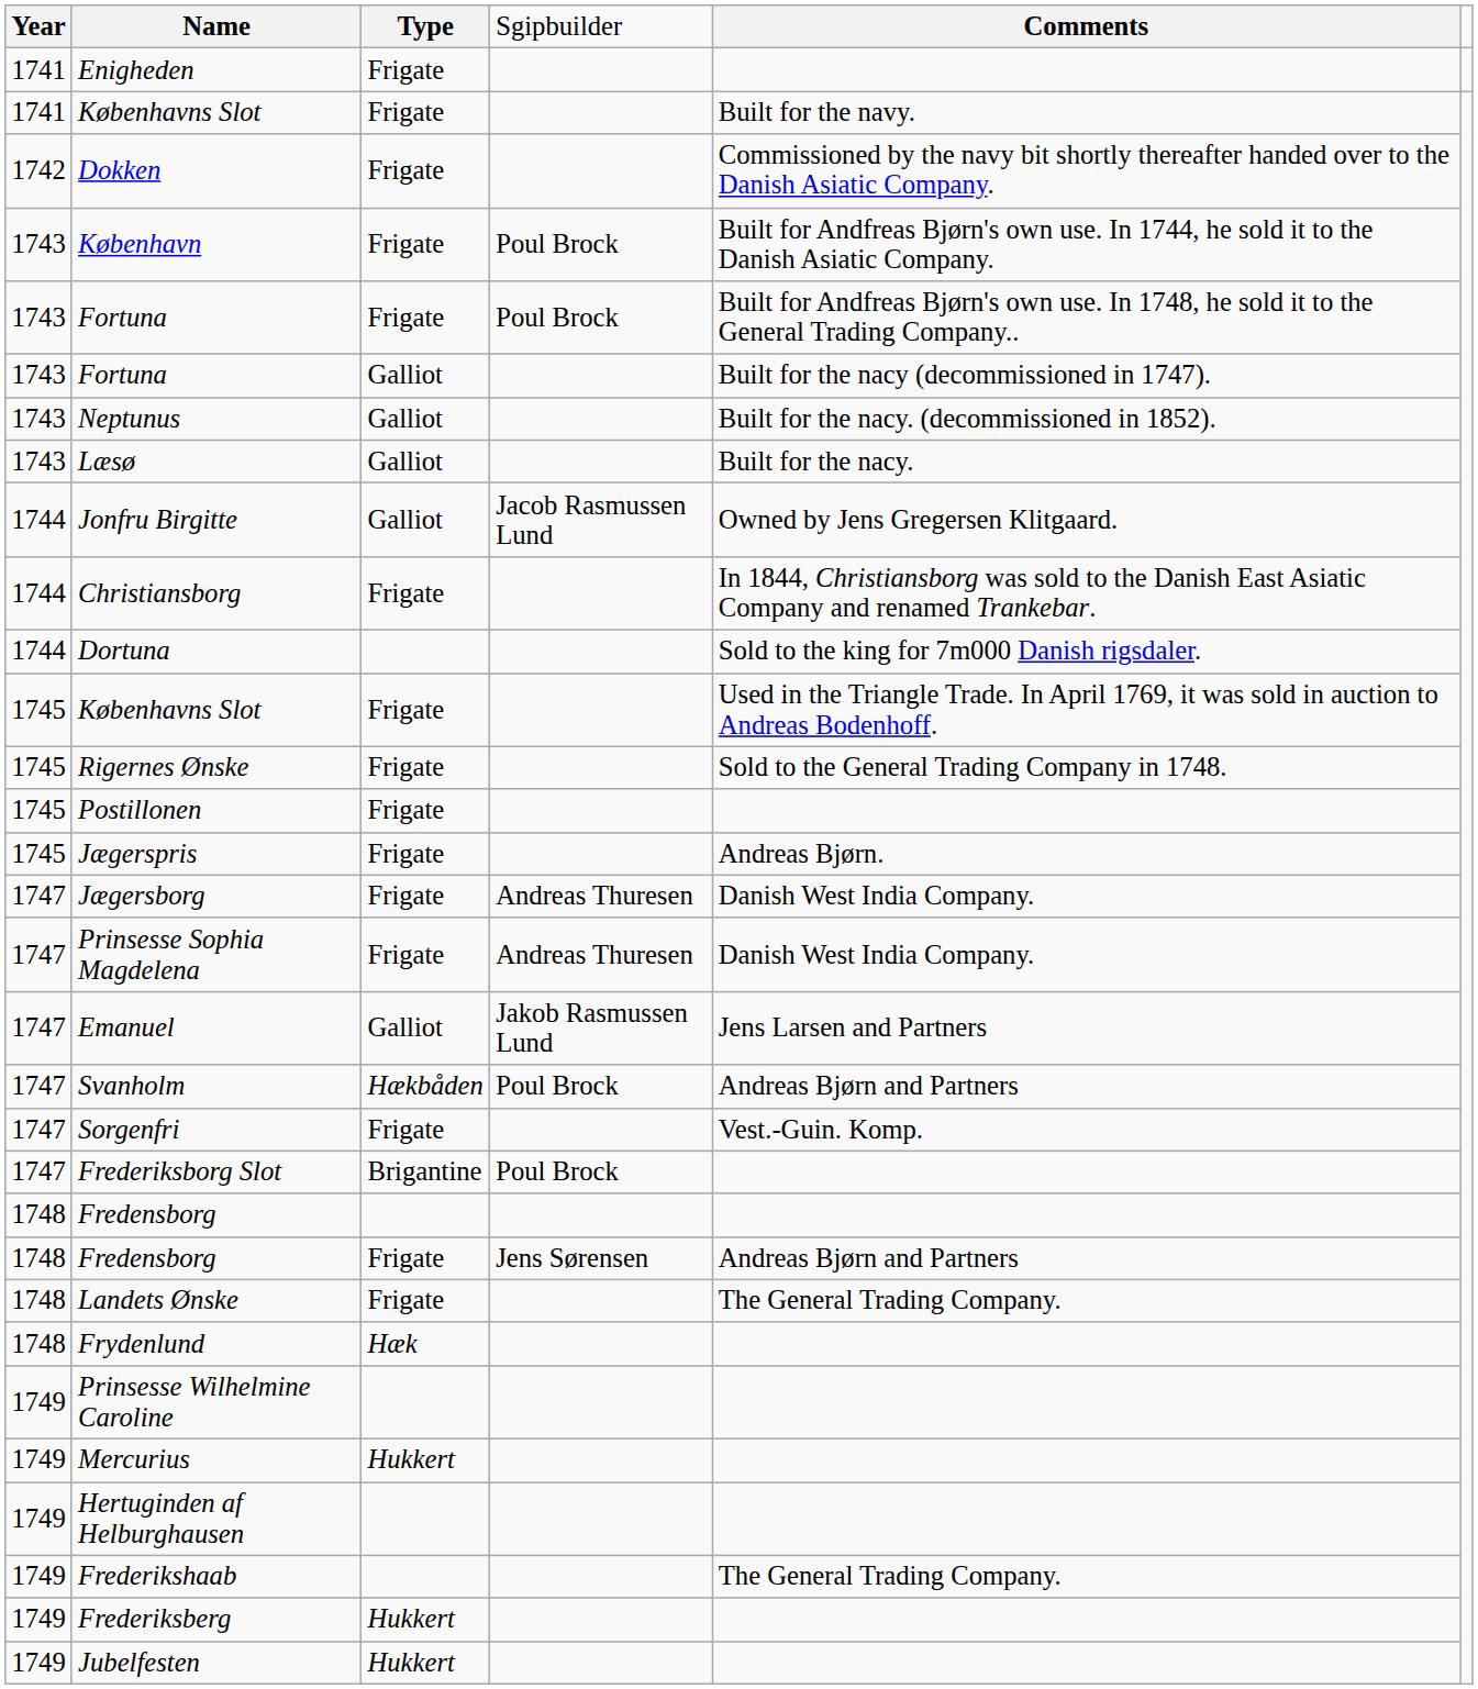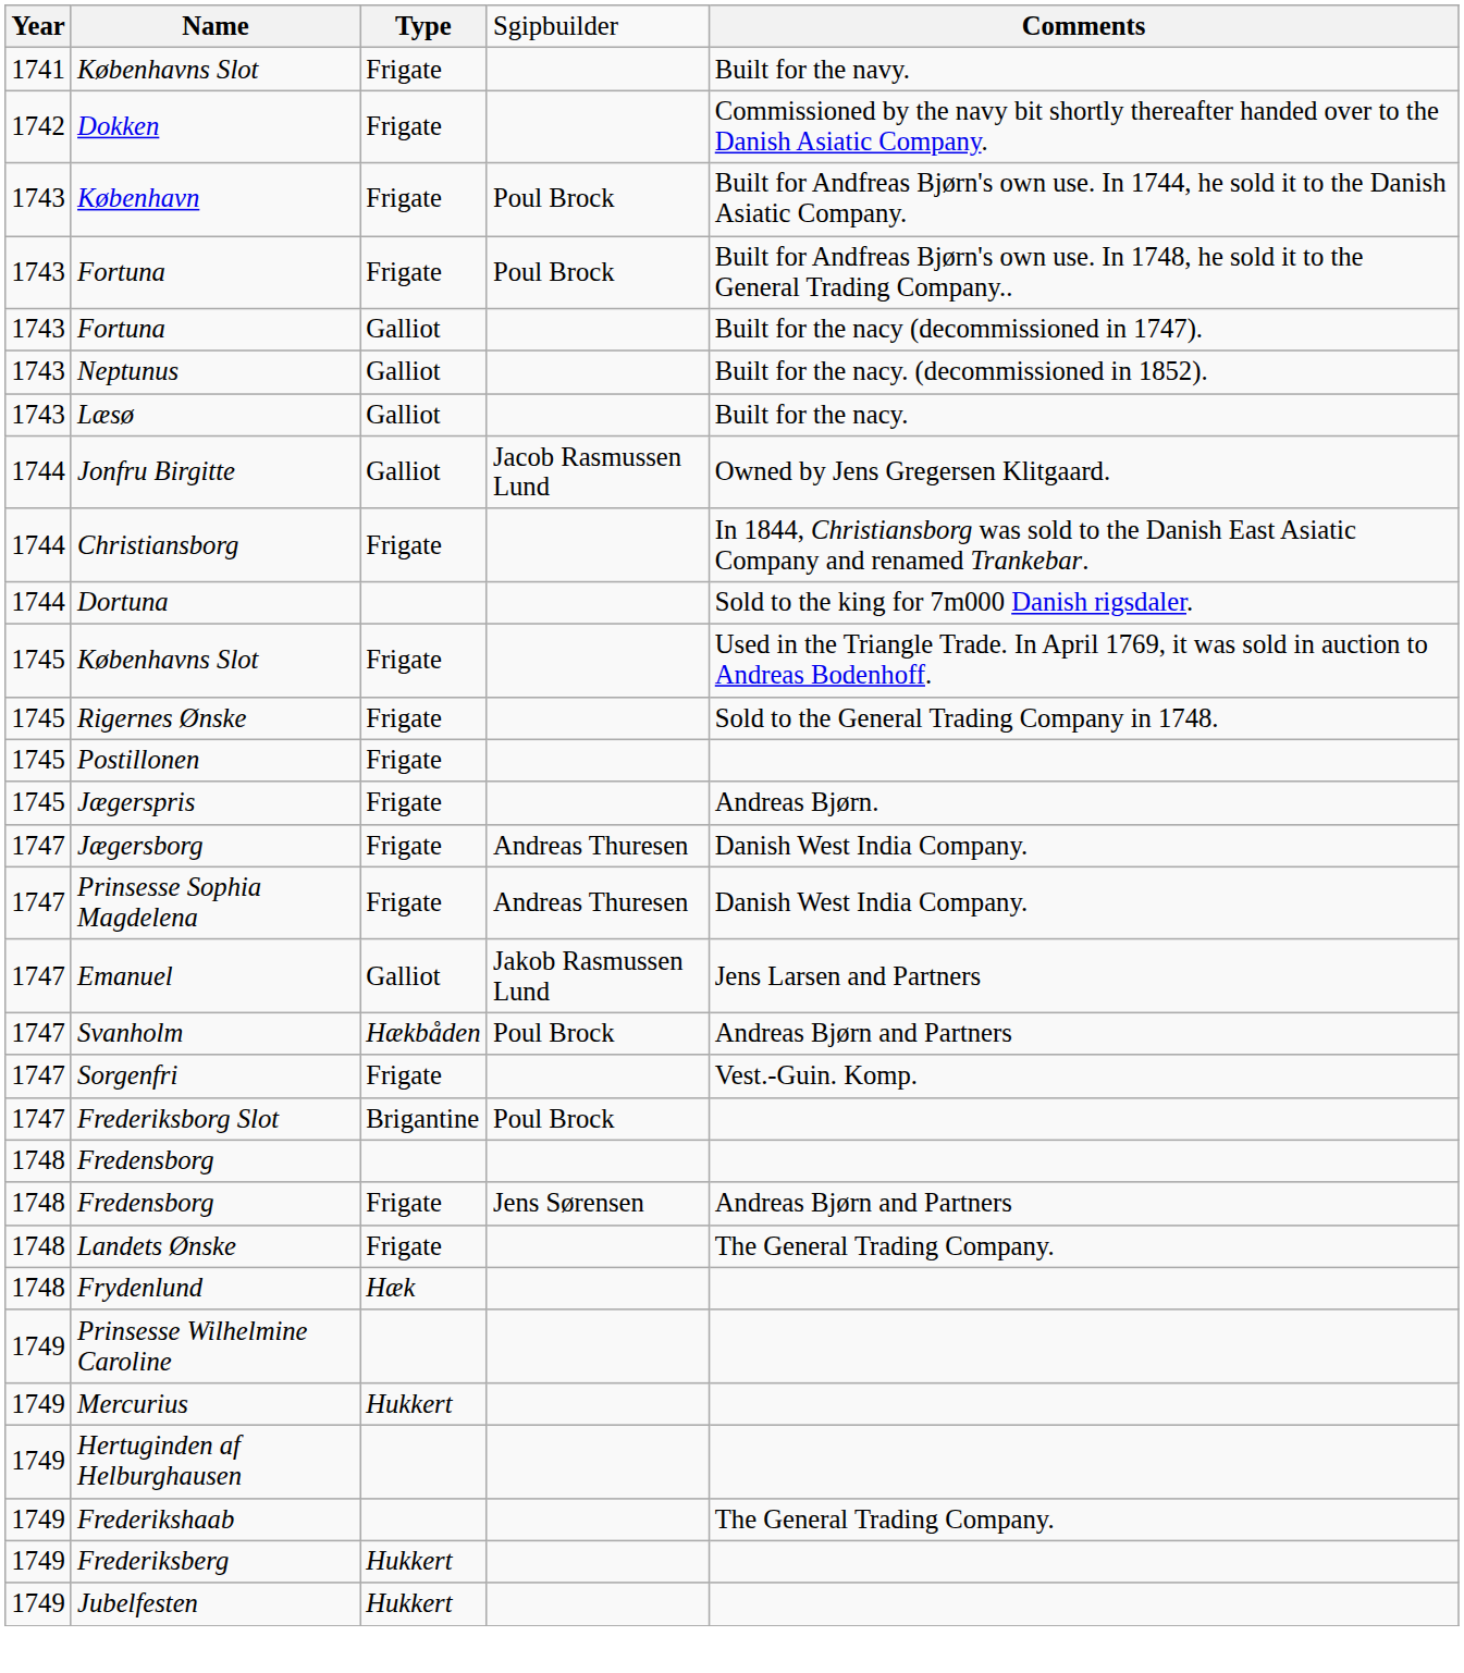- row: 1741 | Enigheden | Frigate
